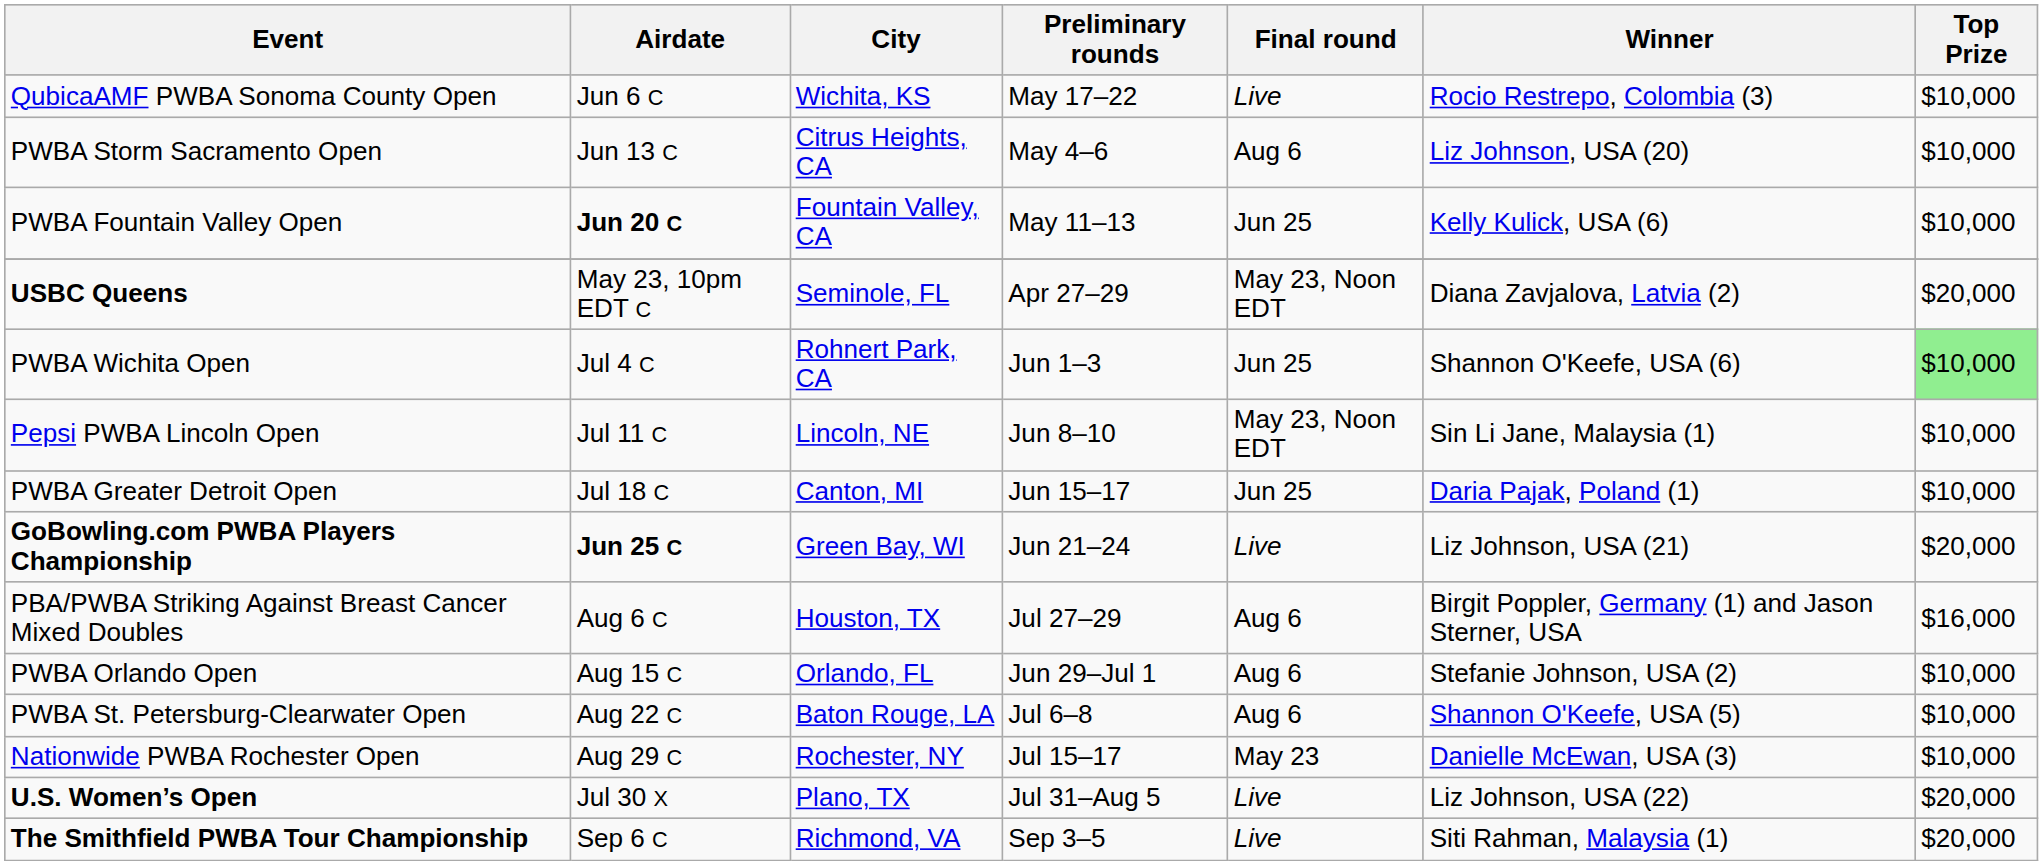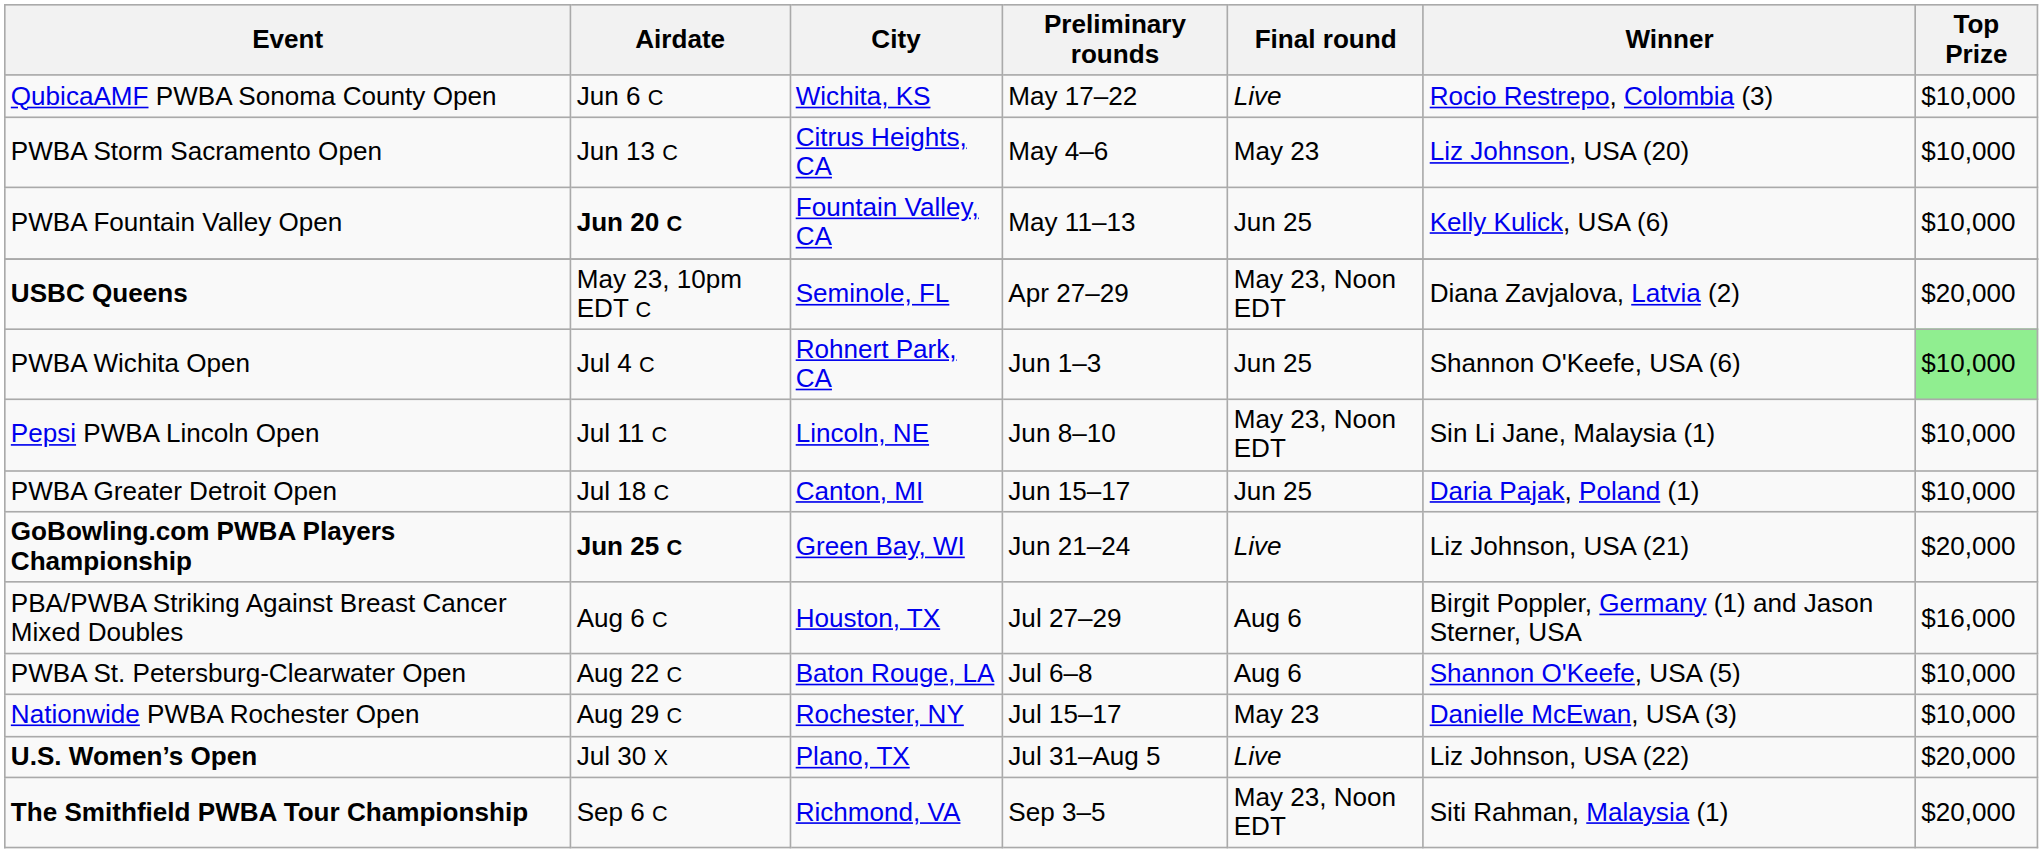PWBA Storm Sacramento Open | Final round: Aug 6 -> May 23
- row: PWBA Orlando Open | Aug 15 C | Orlando, FL | Jun 29–Jul 1 | Aug 6 | Stefanie Johnson, USA (2) | $10,000
The Smithfield PWBA Tour Championship | Final round: Live -> May 23, Noon EDT
